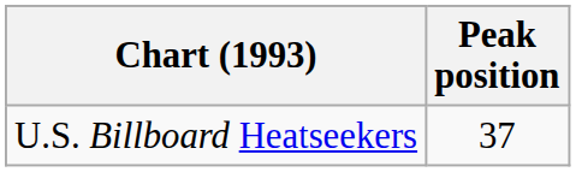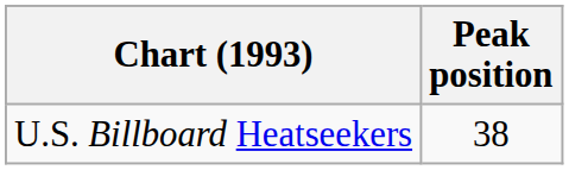U.S. Billboard Heatseekers | Peak position: 37 -> 38
